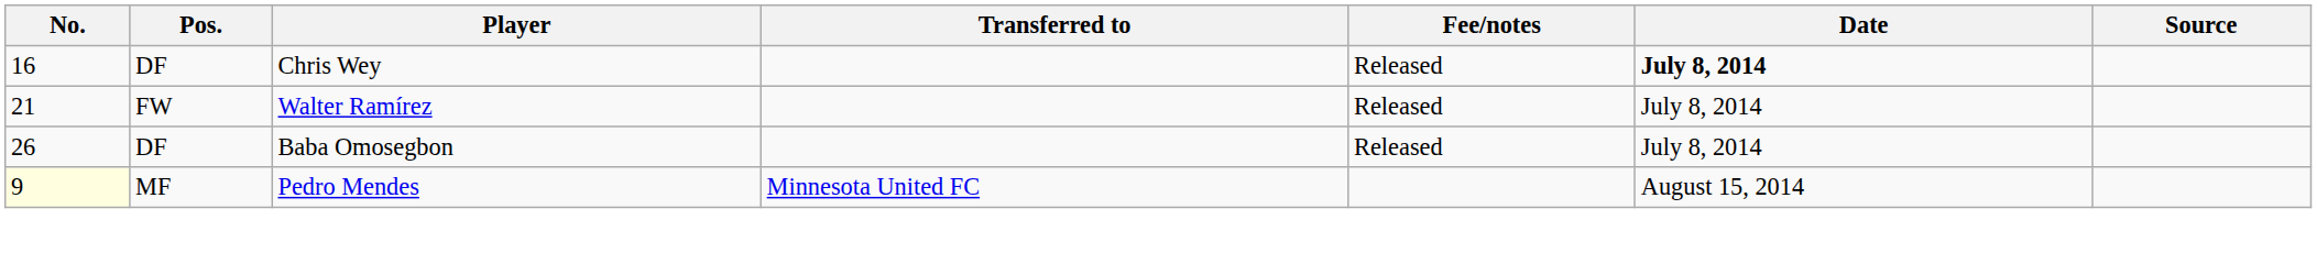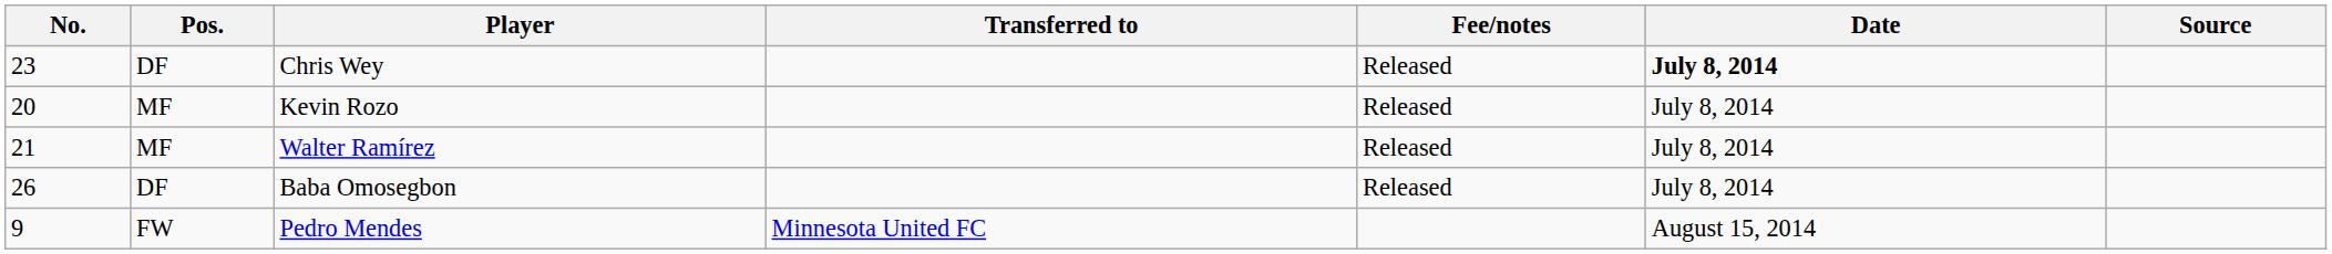Chris Wey | No.: 16 -> 23
+ row: 20 | MF | Kevin Rozo | Released | July 8, 2014
Walter Ramírez | Pos.: FW -> MF
Pedro Mendes | No.: lightyellow background -> no background
Pedro Mendes | Pos.: MF -> FW
